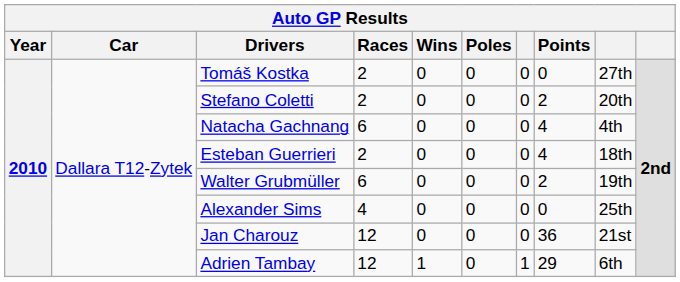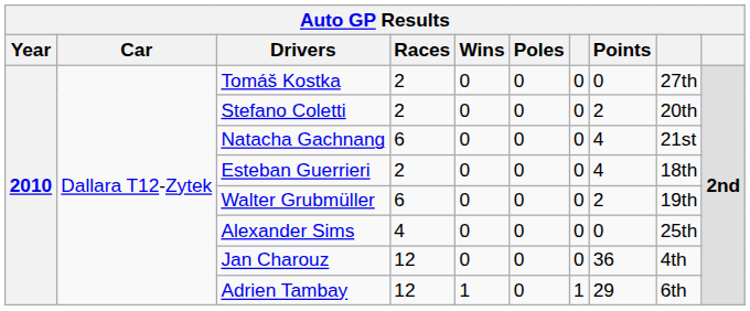Natacha Gachnang | column 9: 4th -> 21st
Jan Charouz | column 9: 21st -> 4th
